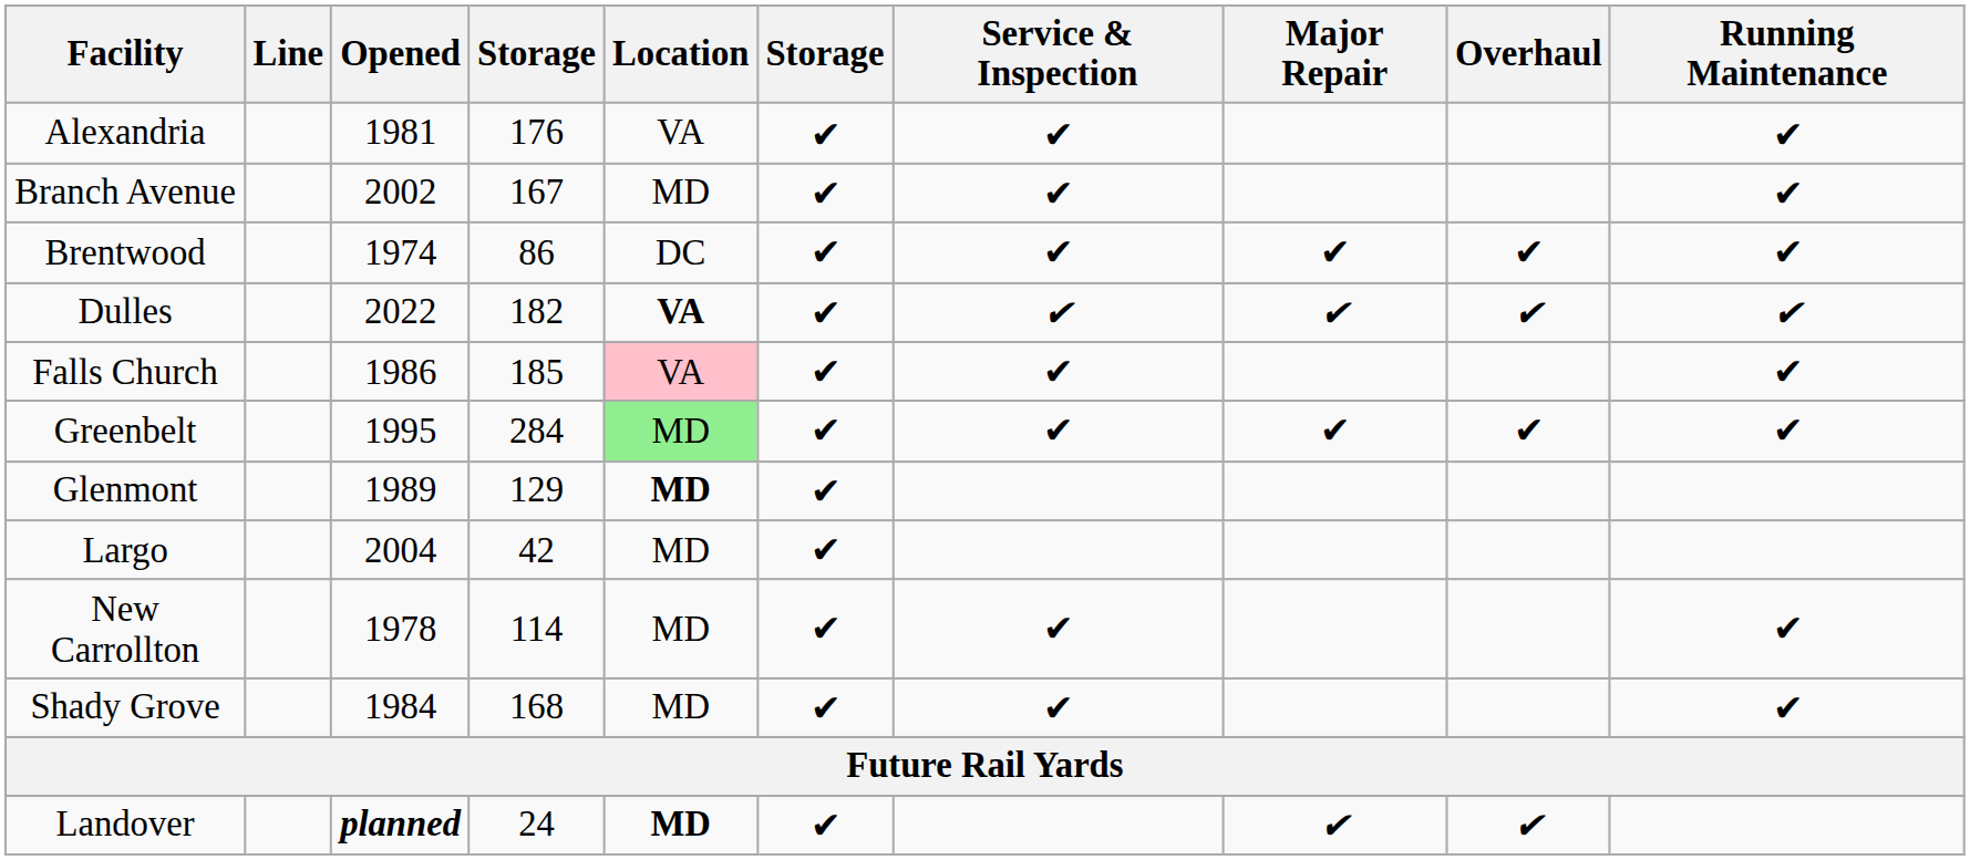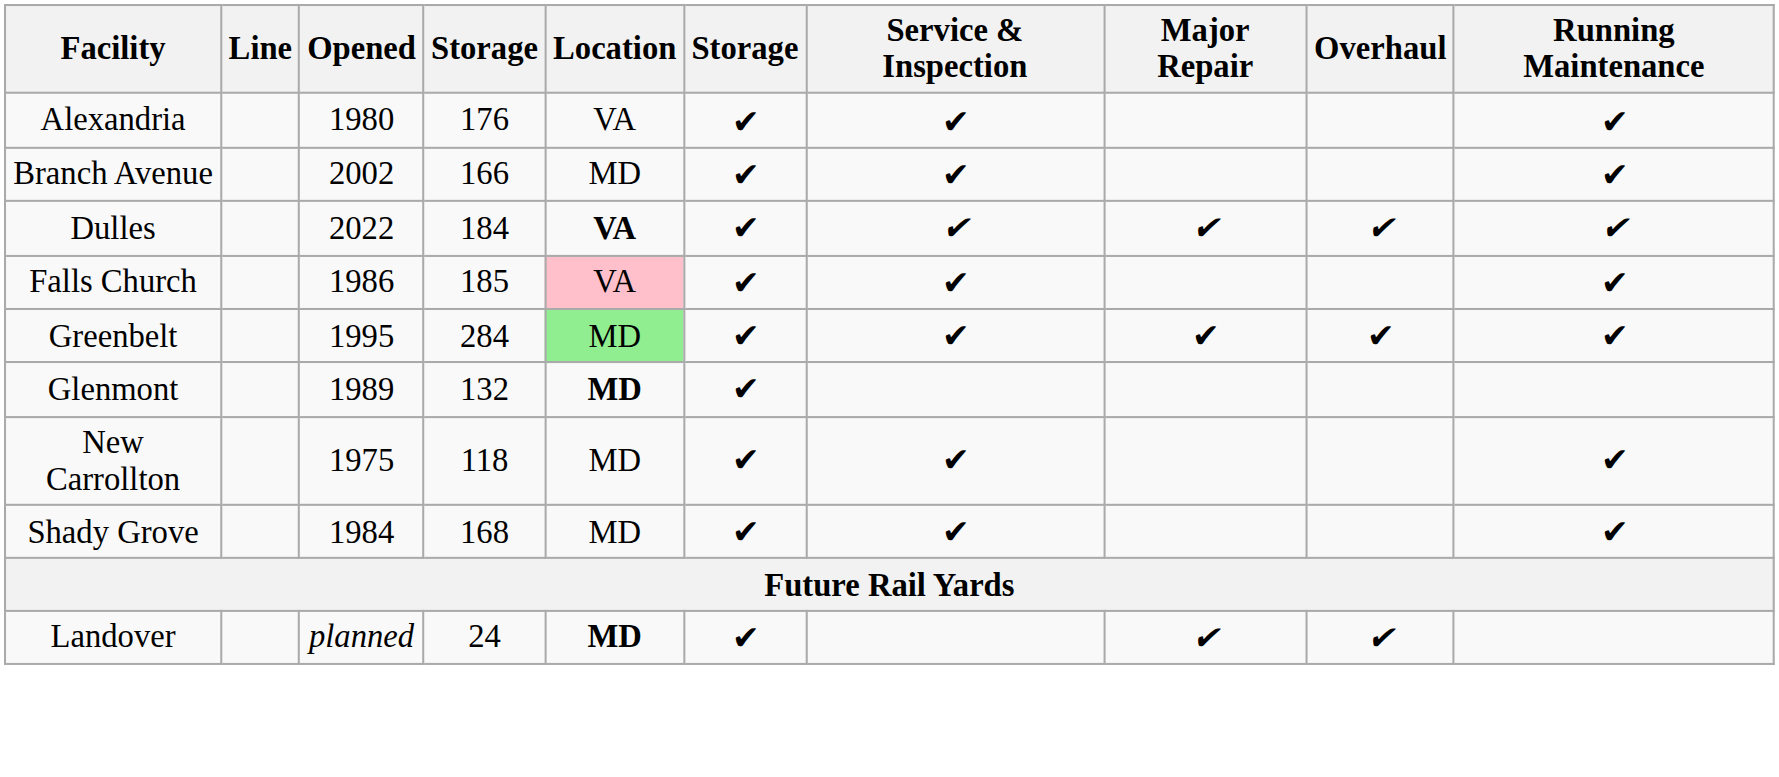Alexandria | Opened: 1981 -> 1980
Branch Avenue | column 4: 167 -> 166
- row: Brentwood | 1974 | 86 | DC | ✔ | ✔ | ✔ | ✔ | ✔
Dulles | column 4: 182 -> 184
Glenmont | column 4: 129 -> 132
- row: Largo | 2004 | 42 | MD | ✔
New Carrollton | Opened: 1978 -> 1975
New Carrollton | column 4: 114 -> 118
Landover | Opened: bold -> normal
